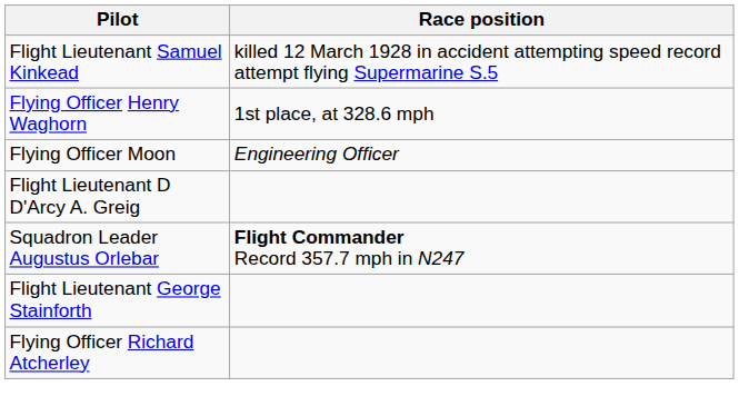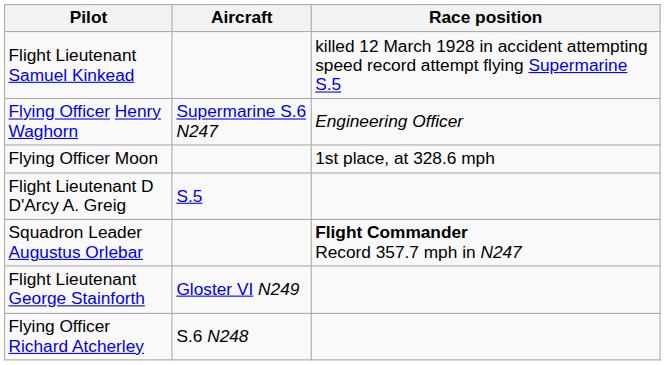+ column: Aircraft | Supermarine S.6 N247 | S.5 | Gloster VI N249 | S.6 N248
Flying Officer Henry Waghorn | Race position: 1st place, at 328.6 mph -> Engineering Officer
Flying Officer Moon | Race position: Engineering Officer -> 1st place, at 328.6 mph
